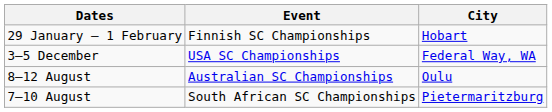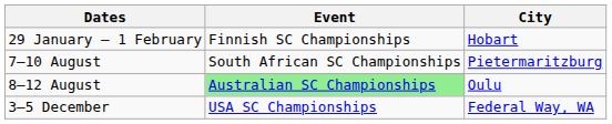rows swapped: 7–10 August <-> 3–5 December
8–12 August | Event: no background -> lightgreen background
